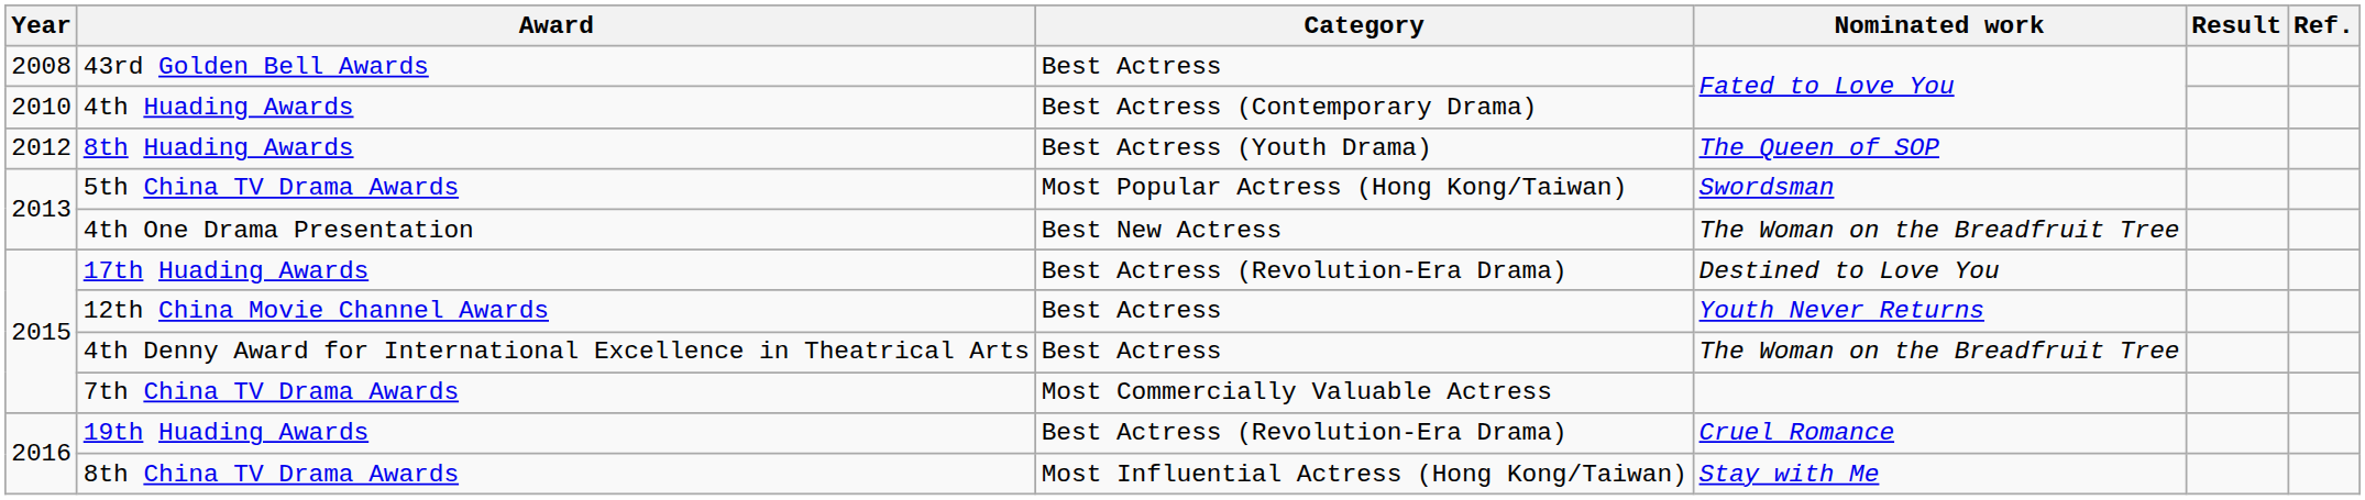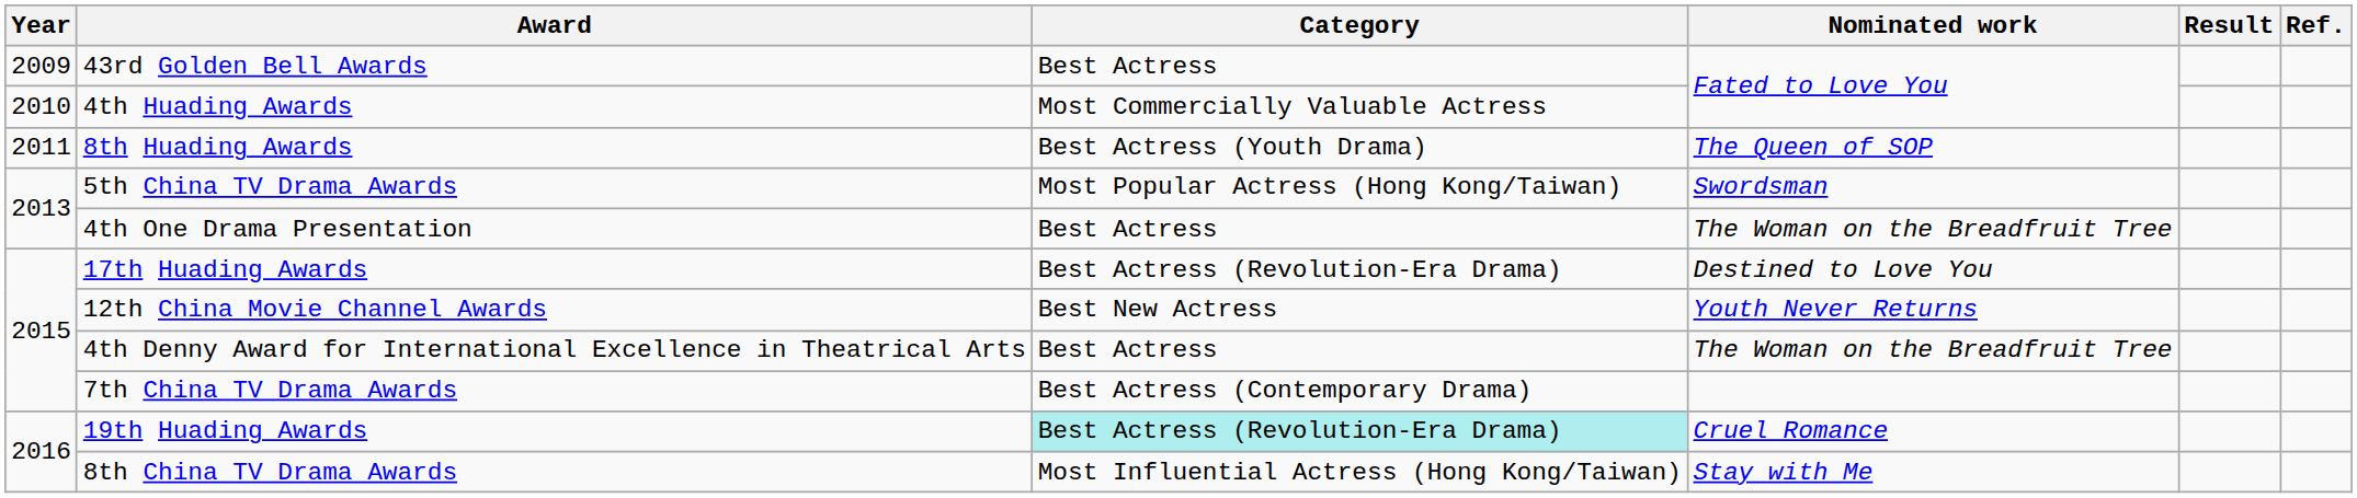43rd Golden Bell Awards | Year: 2008 -> 2009
4th Huading Awards | Category: Best Actress (Contemporary Drama) -> Most Commercially Valuable Actress
8th Huading Awards | Year: 2012 -> 2011
4th One Drama Presentation | Category: Best New Actress -> Best Actress
12th China Movie Channel Awards | Category: Best Actress -> Best New Actress
7th China TV Drama Awards | Category: Most Commercially Valuable Actress -> Best Actress (Contemporary Drama)
19th Huading Awards | Category: no background -> paleturquoise background
